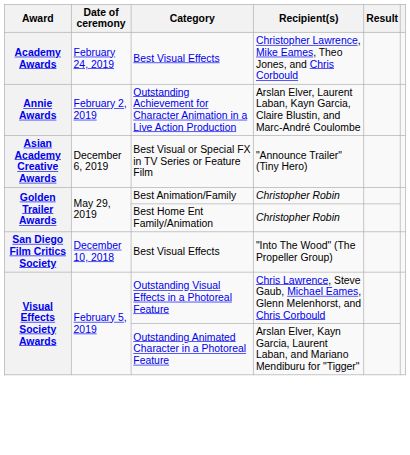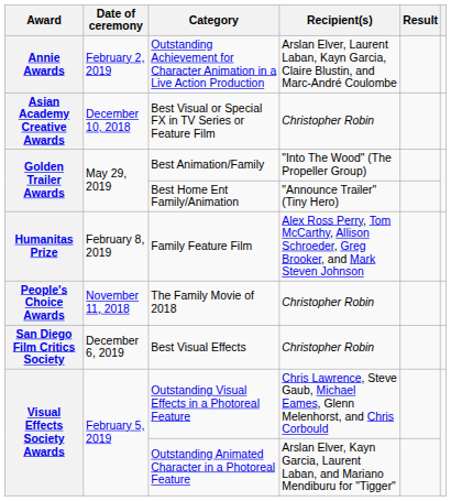- row: Academy Awards | February 24, 2019 | Best Visual Effects | Christopher Lawrence, Mike Eames, Theo Jones, and Chris Corbould
Best Visual or Special FX in TV Series or Feature Film | Date of ceremony: December 6, 2019 -> December 10, 2018
Best Visual or Special FX in TV Series or Feature Film | Recipient(s): "Announce Trailer" (Tiny Hero) -> Christopher Robin
Best Animation/Family | Recipient(s): Christopher Robin -> "Into The Wood" (The Propeller Group)
Best Home Ent Family/Animation | Recipient(s): Christopher Robin -> "Announce Trailer" (Tiny Hero)
+ row: Humanitas Prize | February 8, 2019 | Family Feature Film | Alex Ross Perry, Tom McCarthy, Allison Schroeder, Greg Brooker, and Mark Steven Johnson
+ row: People's Choice Awards | November 11, 2018 | The Family Movie of 2018 | Christopher Robin
San Diego Film Critics Society / Best Visual Effects | Date of ceremony: December 10, 2018 -> December 6, 2019
San Diego Film Critics Society / Best Visual Effects | Recipient(s): "Into The Wood" (The Propeller Group) -> Christopher Robin
